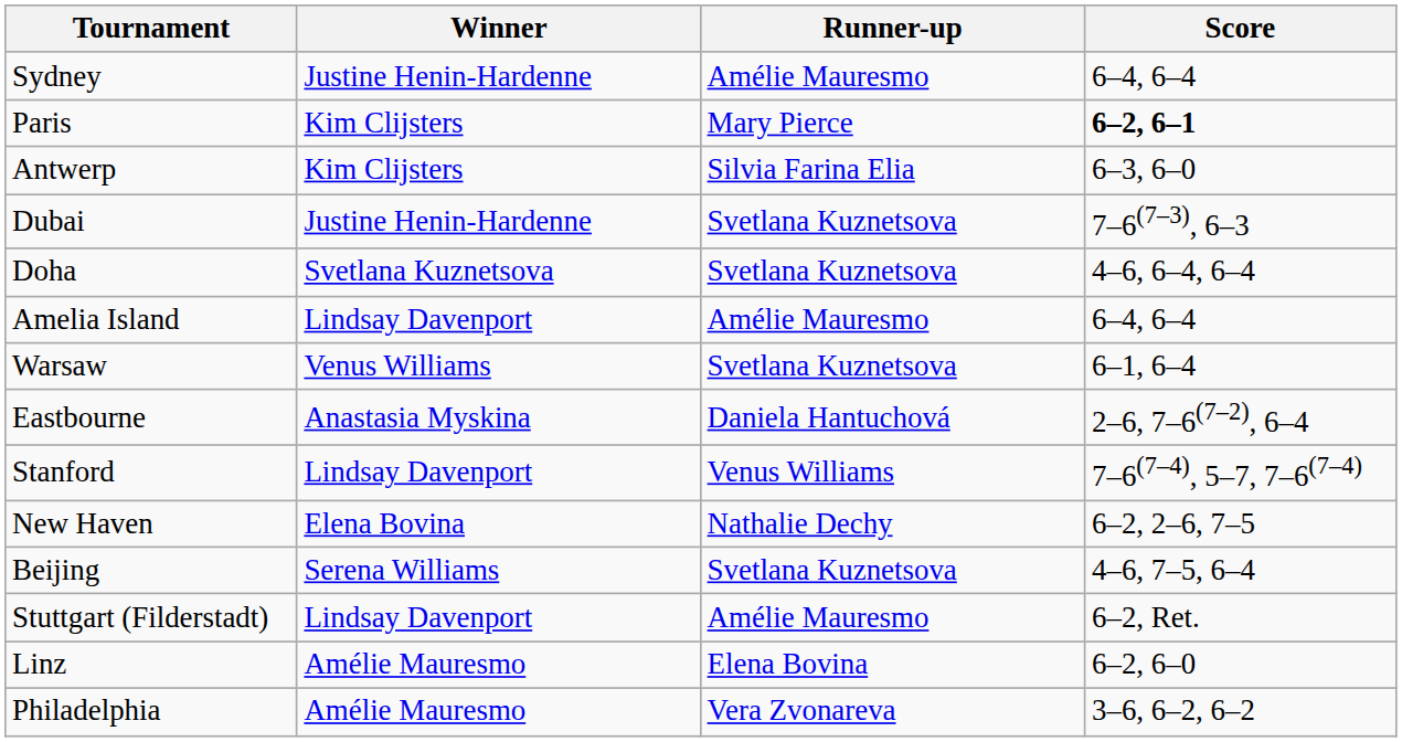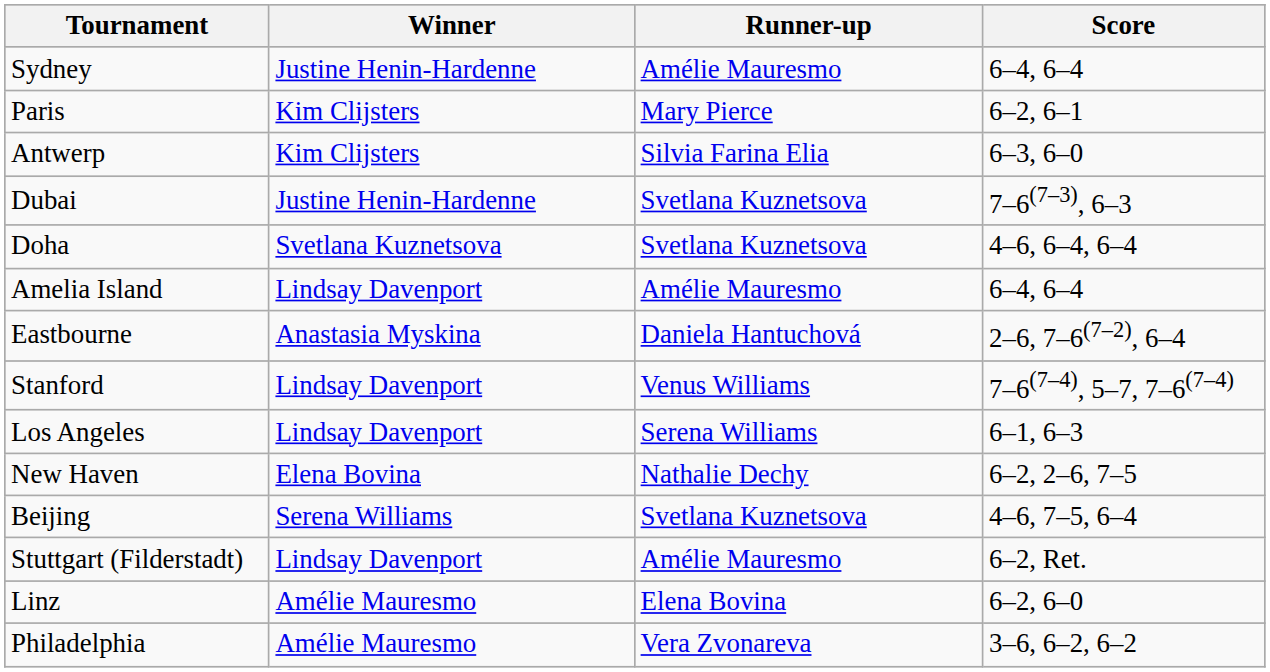Paris | Score: bold -> normal
- row: Warsaw | Venus Williams | Svetlana Kuznetsova | 6–1, 6–4
+ row: Los Angeles | Lindsay Davenport | Serena Williams | 6–1, 6–3
